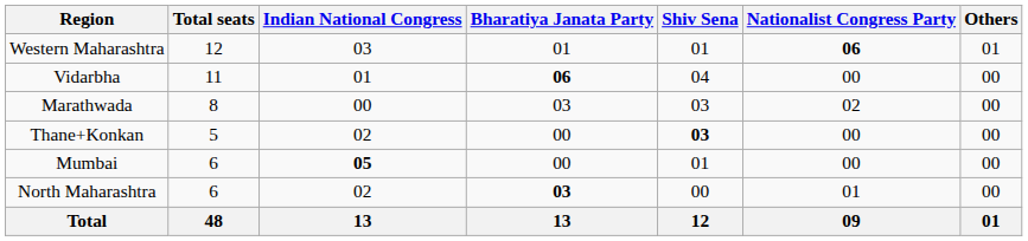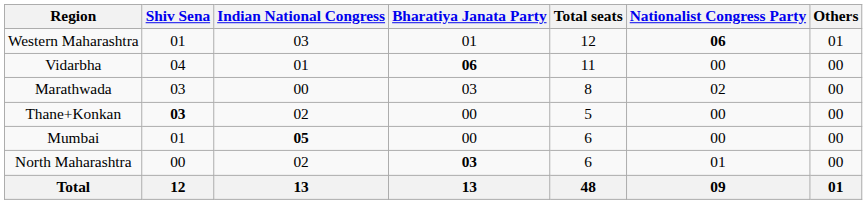columns swapped: Total seats <-> Shiv Sena
